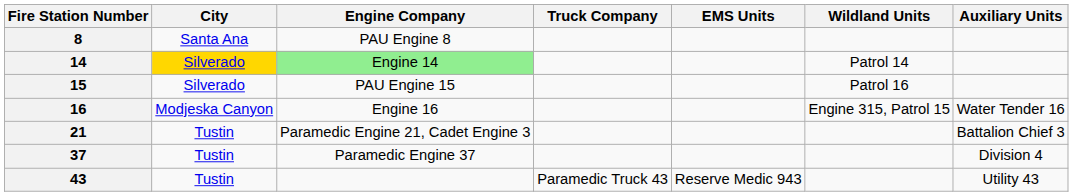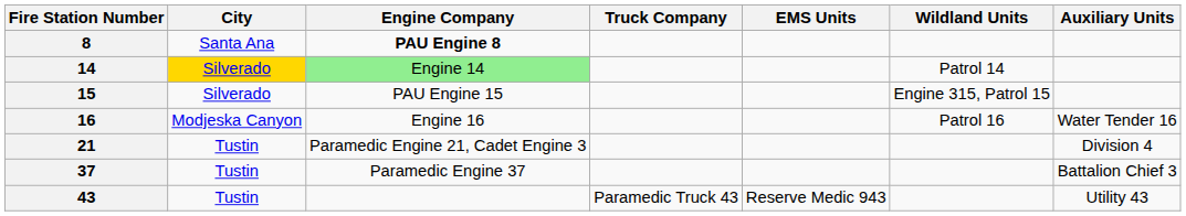8 | Engine Company: normal -> bold
15 | Wildland Units: Patrol 16 -> Engine 315, Patrol 15
16 | Wildland Units: Engine 315, Patrol 15 -> Patrol 16
21 | Auxiliary Units: Battalion Chief 3 -> Division 4
37 | Auxiliary Units: Division 4 -> Battalion Chief 3
